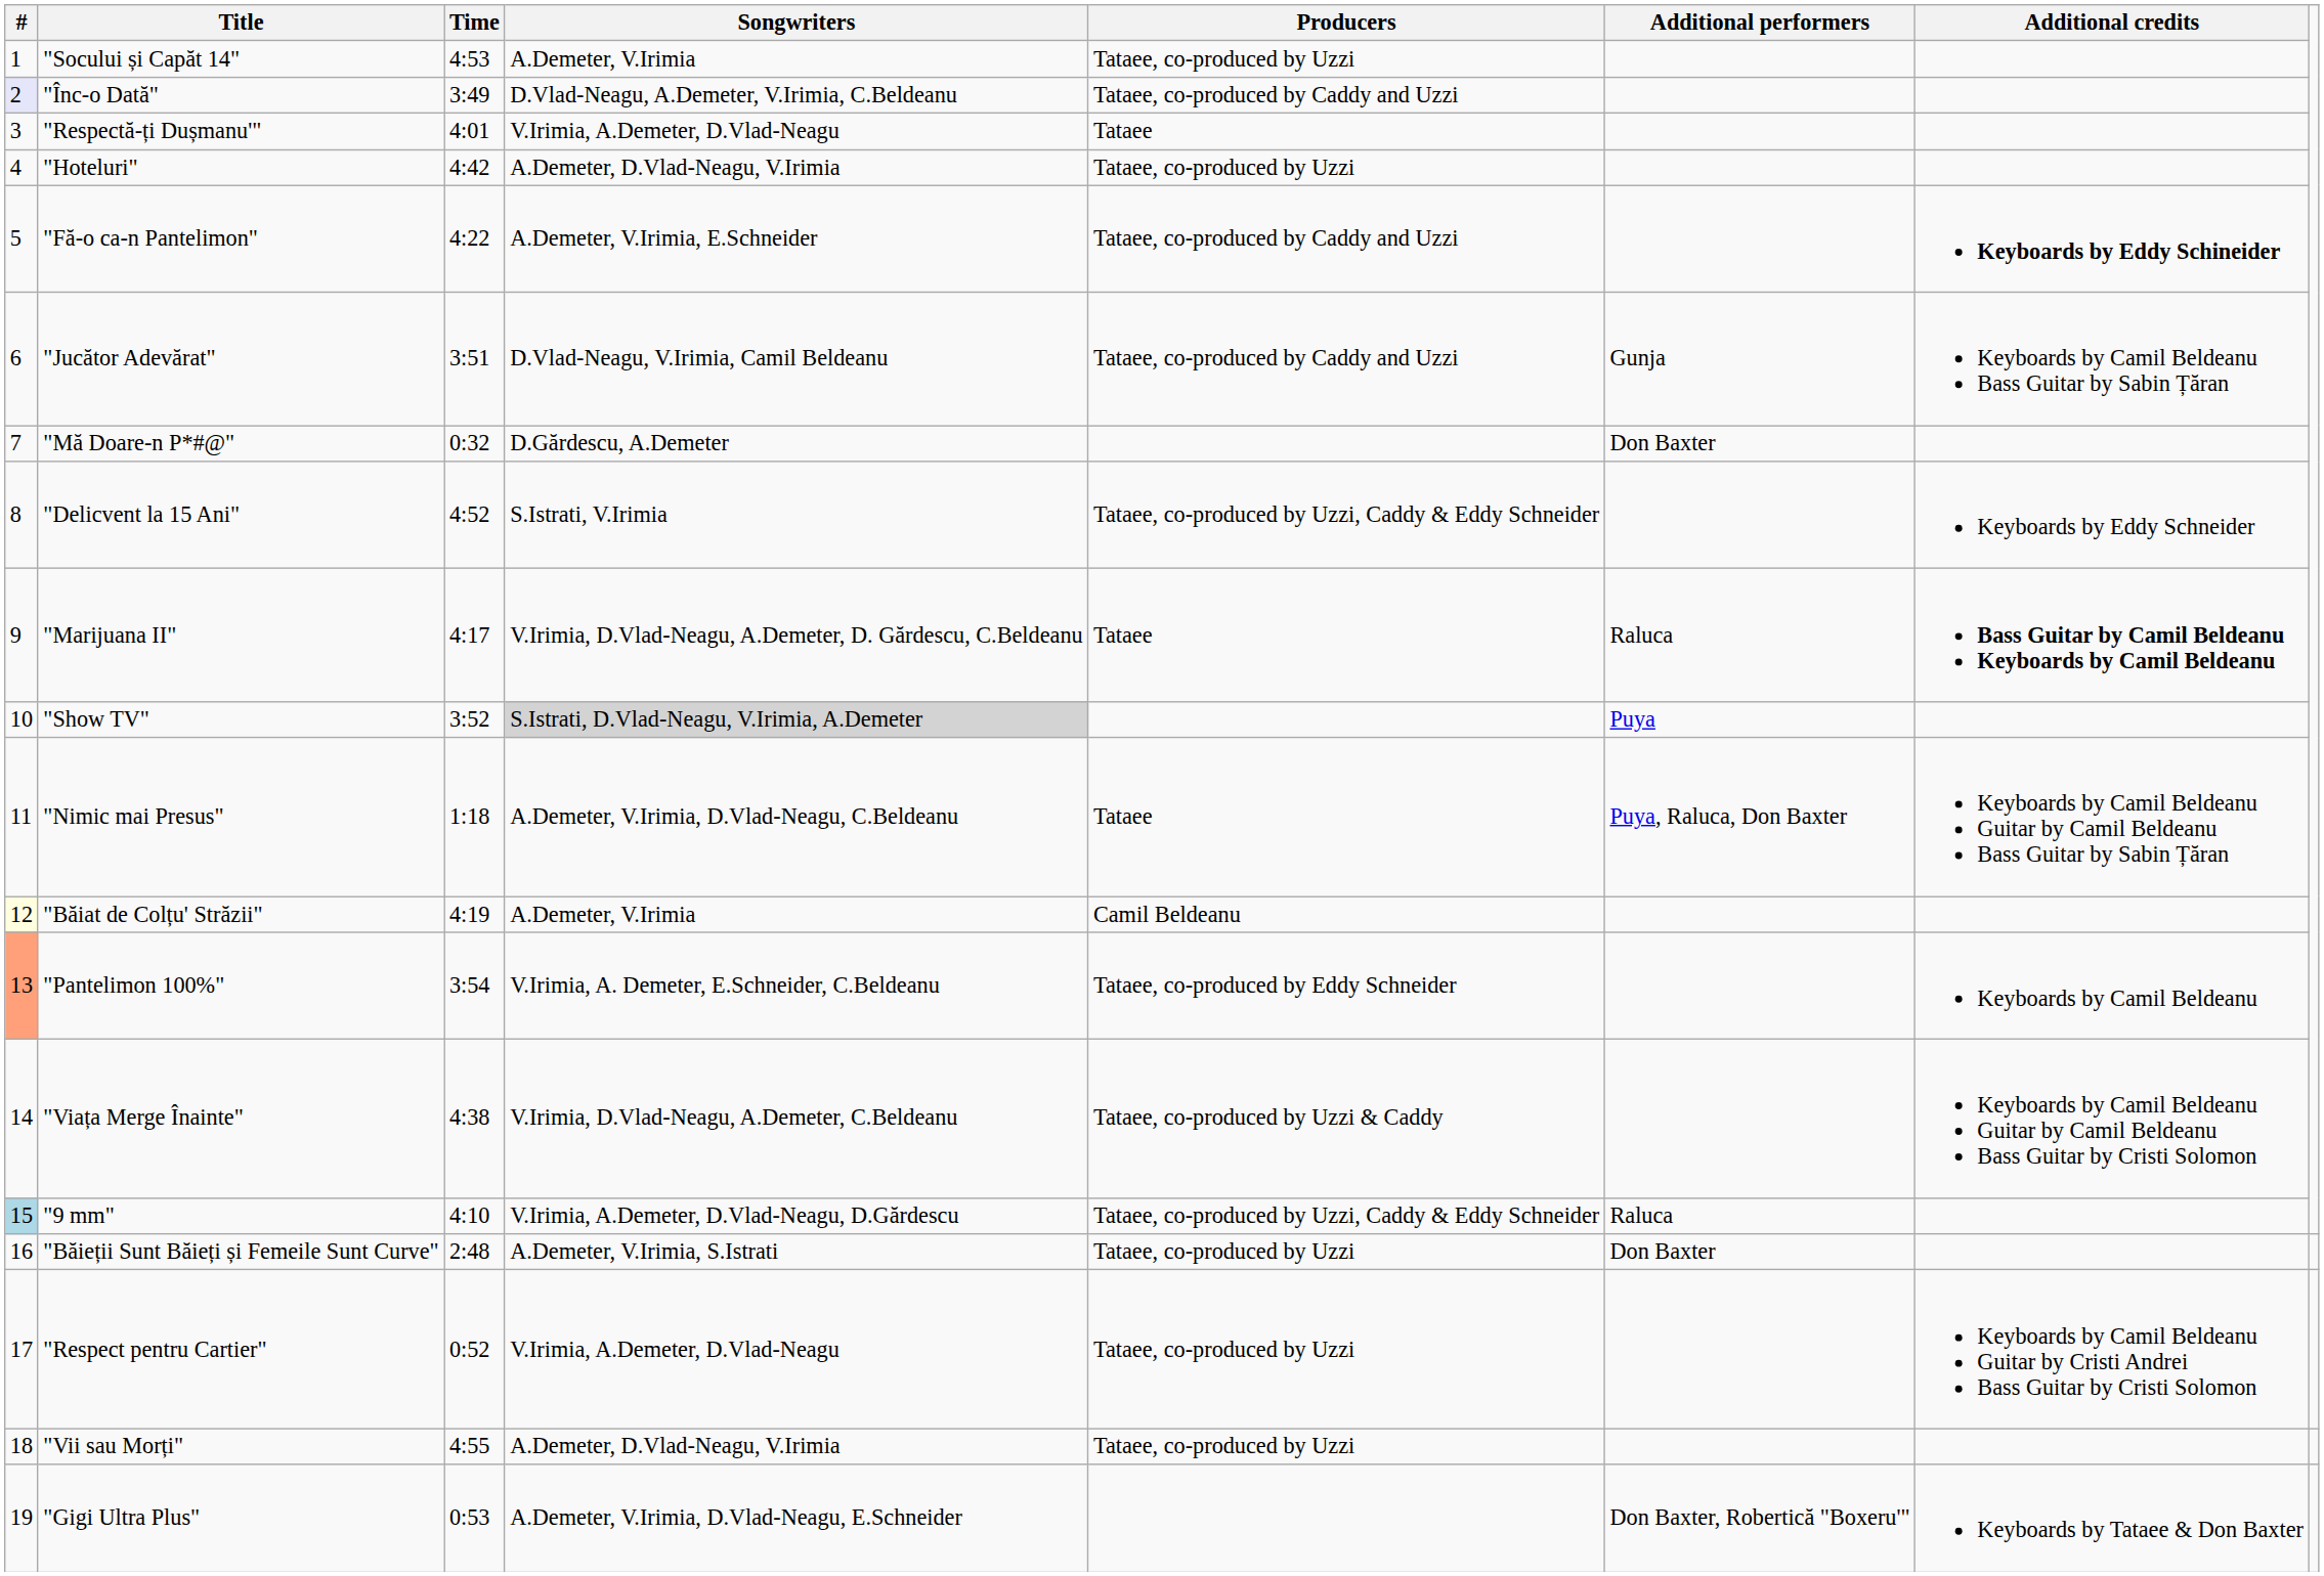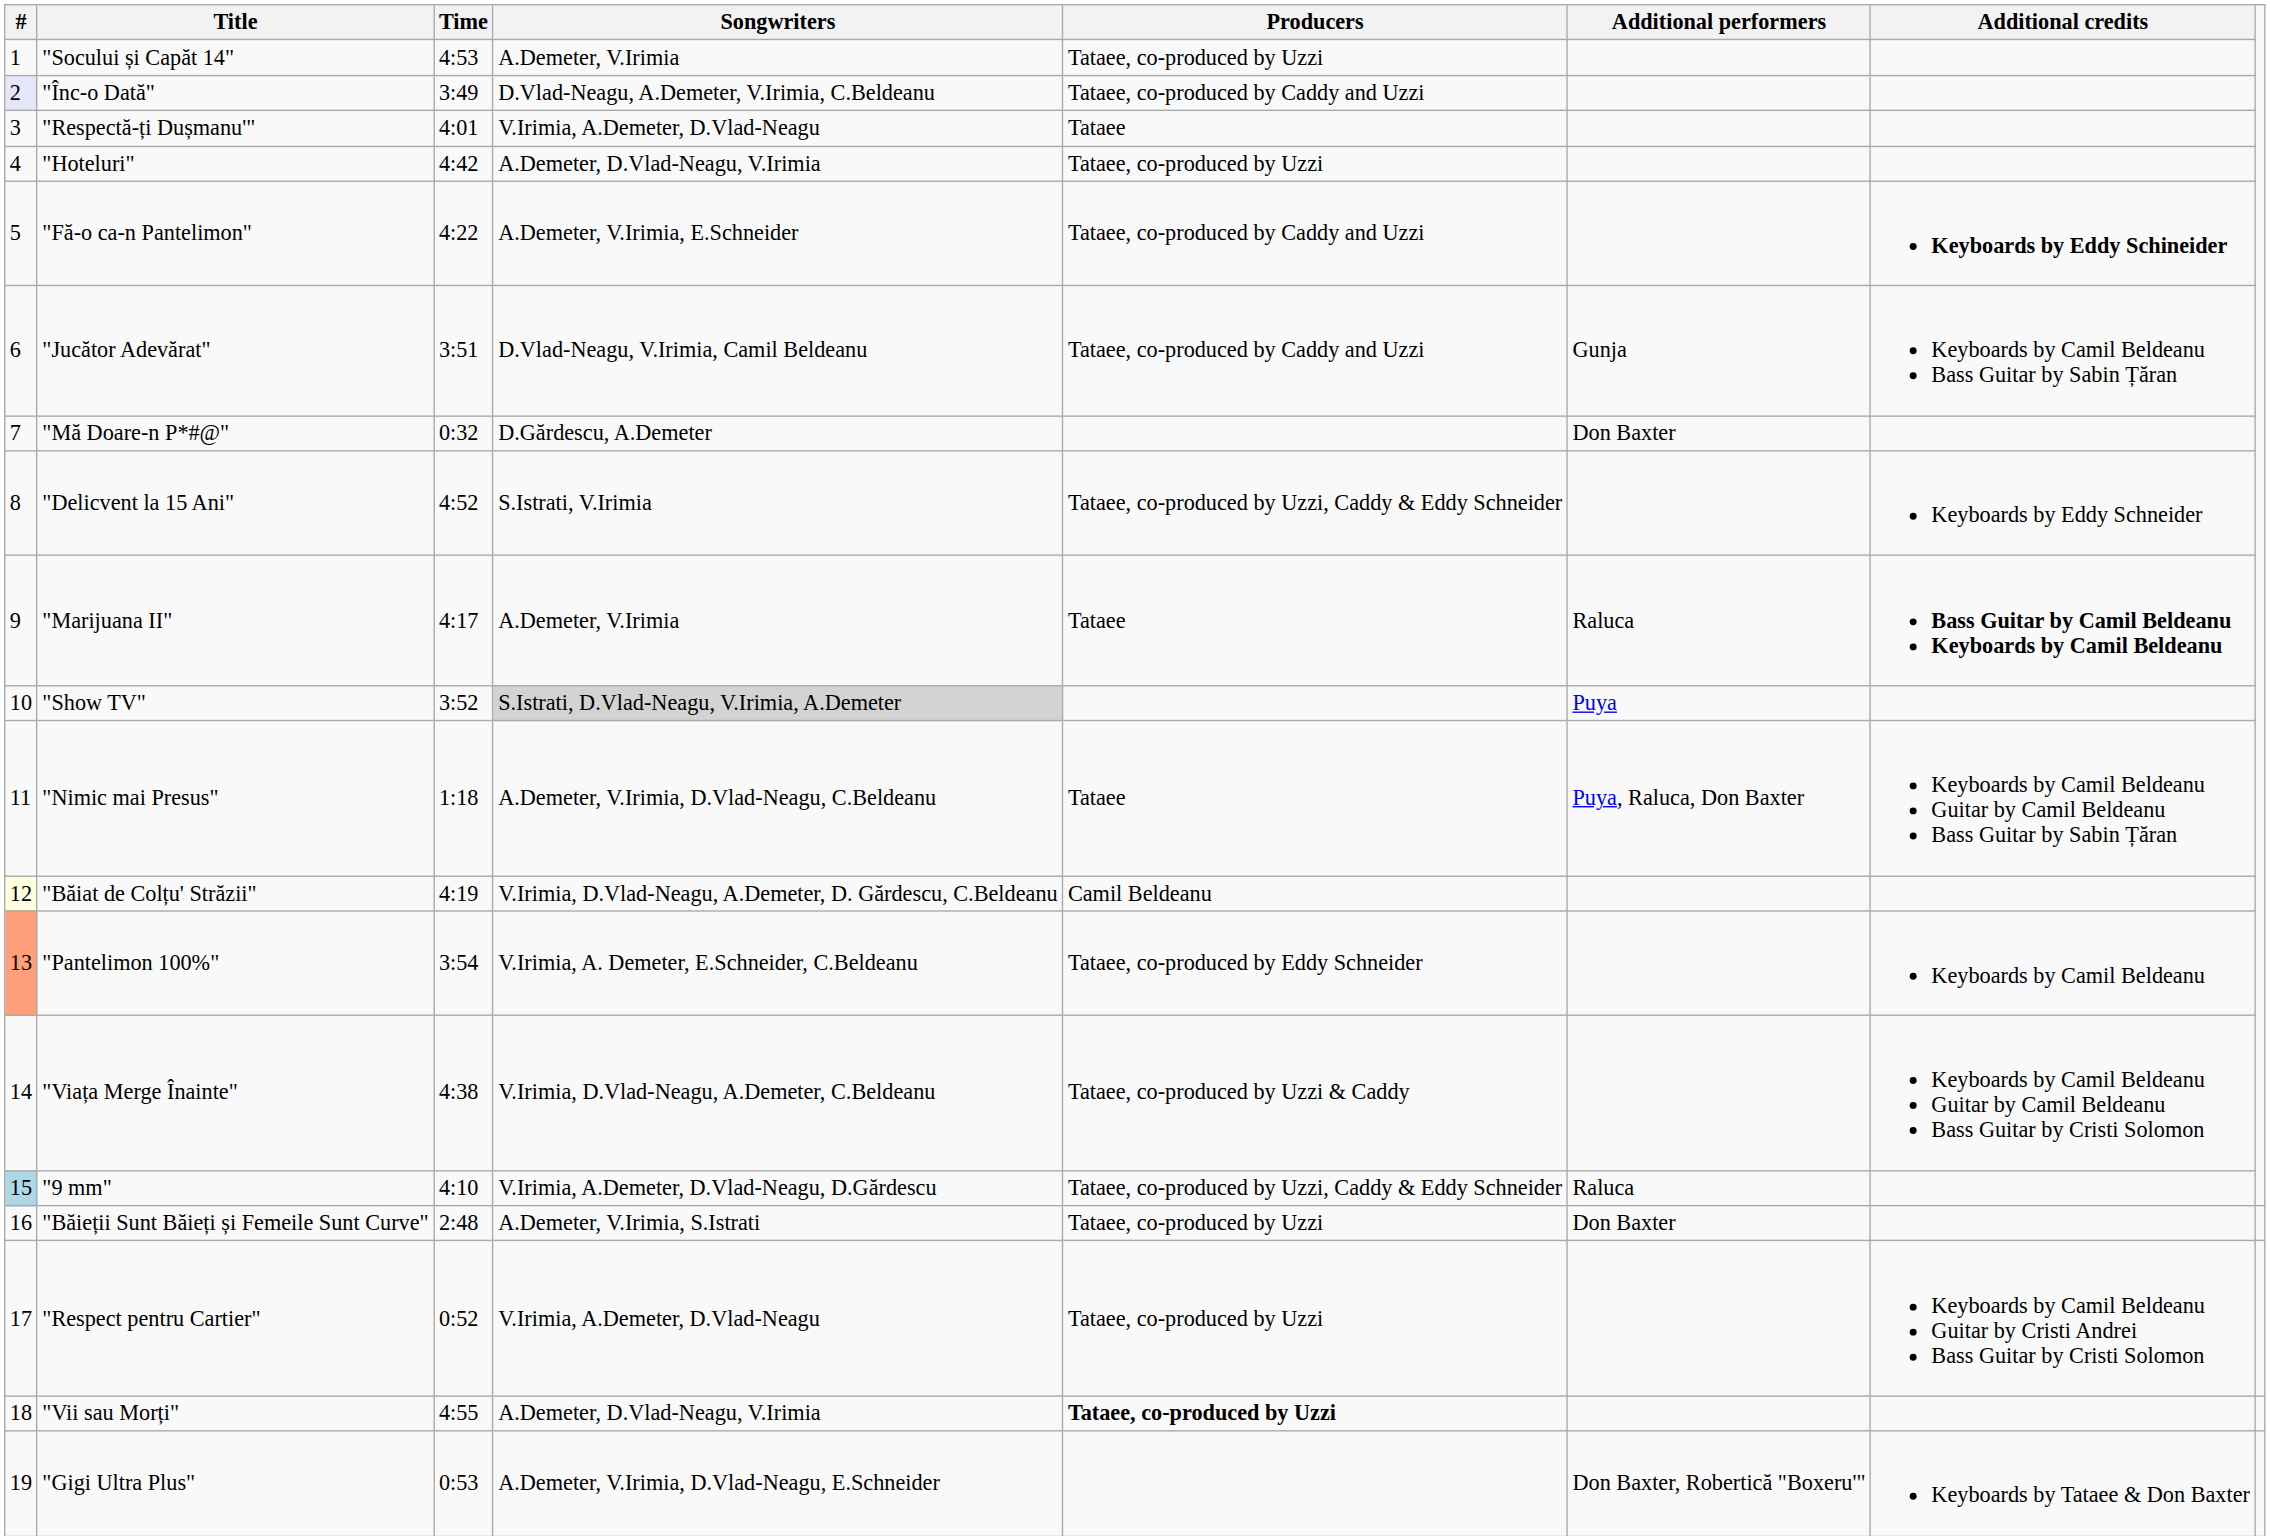"Marijuana II" | Songwriters: V.Irimia, D.Vlad-Neagu, A.Demeter, D. Gărdescu, C.Beldeanu -> A.Demeter, V.Irimia
"Băiat de Colțu' Străzii" | Songwriters: A.Demeter, V.Irimia -> V.Irimia, D.Vlad-Neagu, A.Demeter, D. Gărdescu, C.Beldeanu
"Vii sau Morți" | Producers: normal -> bold
